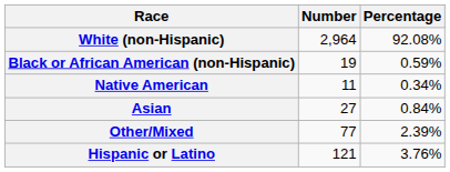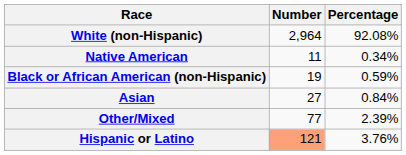rows swapped: Black or African American (non-Hispanic) <-> Native American
Hispanic or Latino | Number: no background -> lightsalmon background
